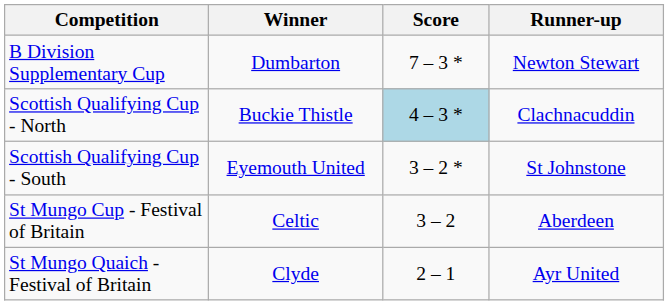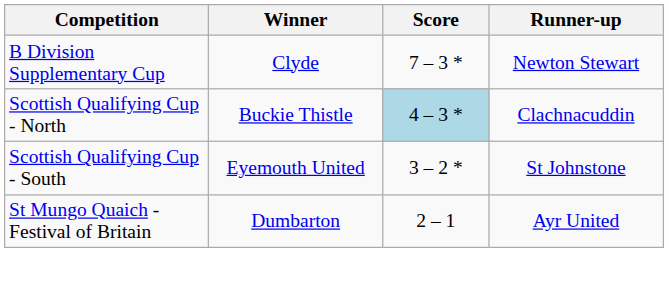B Division Supplementary Cup | Winner: Dumbarton -> Clyde
- row: St Mungo Cup - Festival of Britain | Celtic | 3 – 2 | Aberdeen
St Mungo Quaich - Festival of Britain | Winner: Clyde -> Dumbarton
